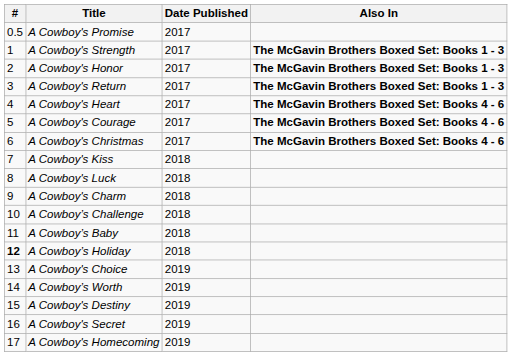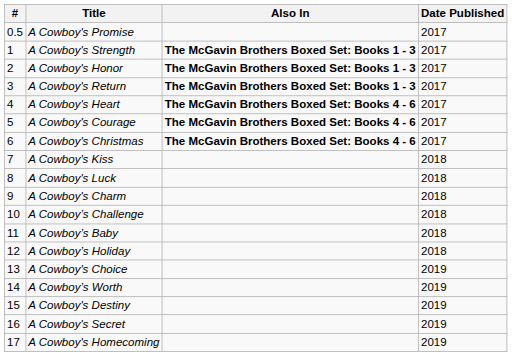columns swapped: Date Published <-> Also In
A Cowboy’s Holiday | #: bold -> normal
